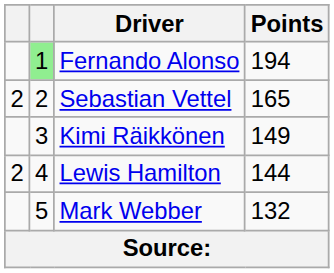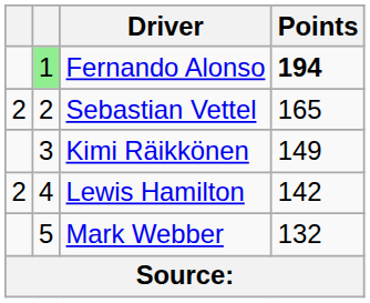Fernando Alonso | Points: normal -> bold
Lewis Hamilton | Points: 144 -> 142
